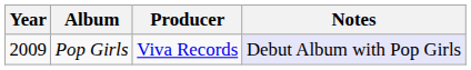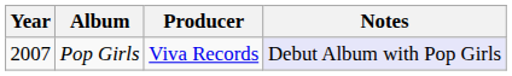Pop Girls | Year: 2009 -> 2007
